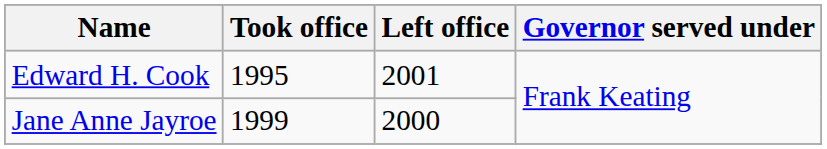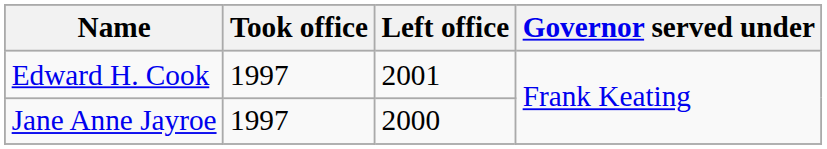Edward H. Cook | Took office: 1995 -> 1997
Jane Anne Jayroe | Took office: 1999 -> 1997
